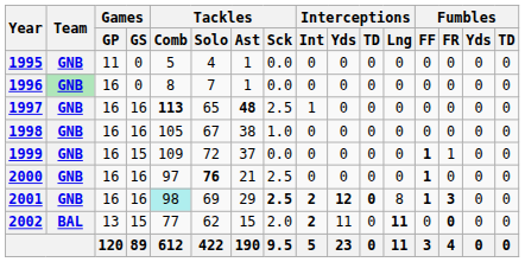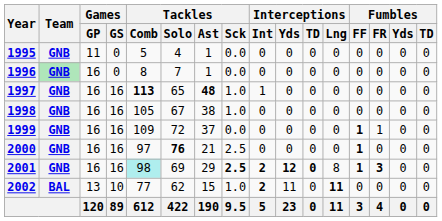1997 | Tackles / Sck: 2.5 -> 1.0
1999 | Games / GS: 15 -> 16
2002 | Games / GS: 15 -> 10
2002 | Tackles / Sck: 2.0 -> 1.0
2002 | Fumbles / FR: bold -> normal
